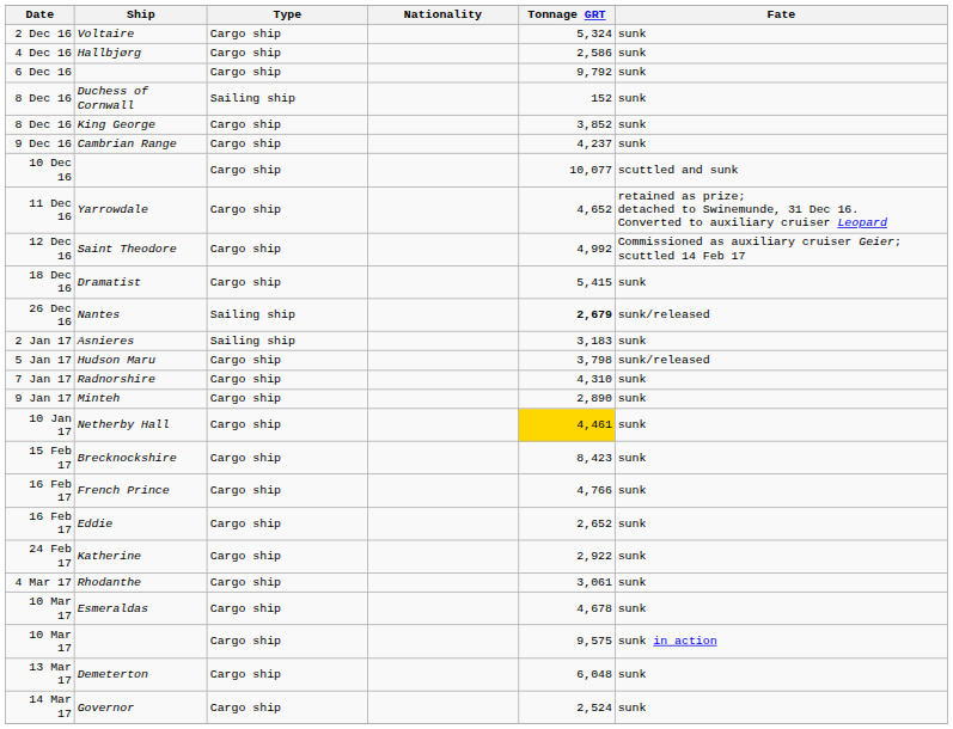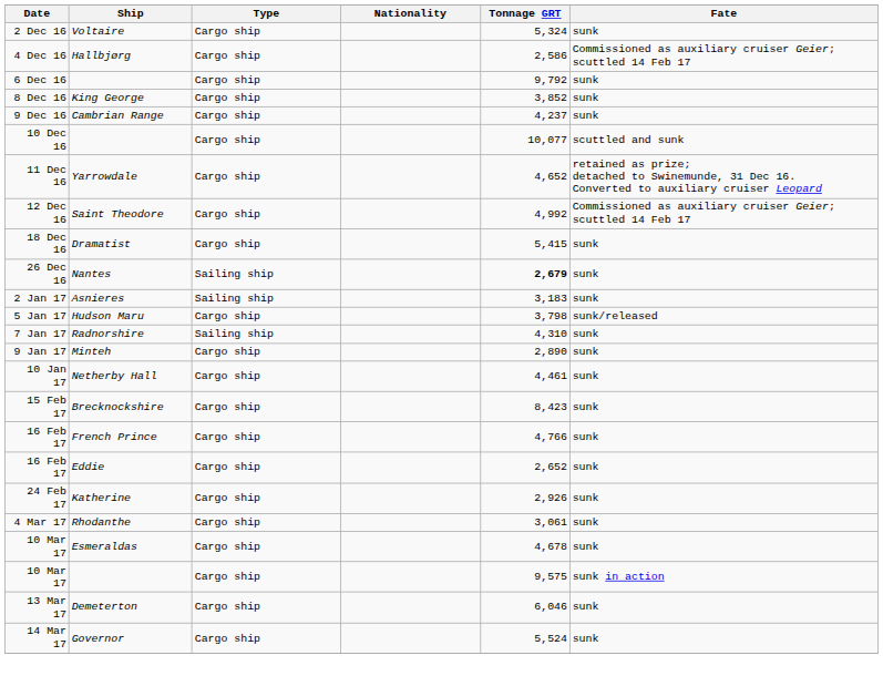Hallbjørg | Fate: sunk -> Commissioned as auxiliary cruiser Geier; scuttled 14 Feb 17
- row: 8 Dec 16 | Duchess of Cornwall | Sailing ship | 152 | sunk
Nantes | Fate: sunk/released -> sunk
Radnorshire | Type: Cargo ship -> Sailing ship
Netherby Hall | Tonnage GRT: gold background -> no background
Katherine | Tonnage GRT: 2,922 -> 2,926
Demeterton | Tonnage GRT: 6,048 -> 6,046
Governor | Tonnage GRT: 2,524 -> 5,524
